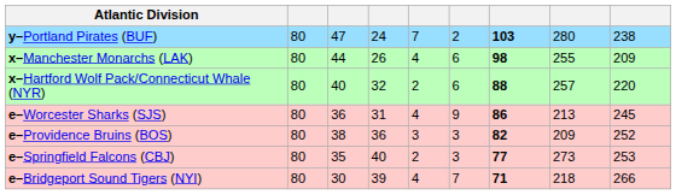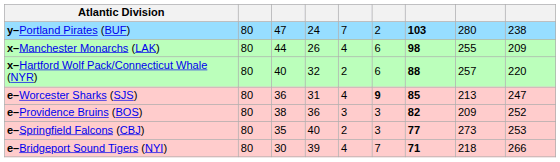e–Worcester Sharks (SJS) | column 6: normal -> bold
e–Worcester Sharks (SJS) | column 7: 86 -> 85
e–Worcester Sharks (SJS) | column 9: 245 -> 247
